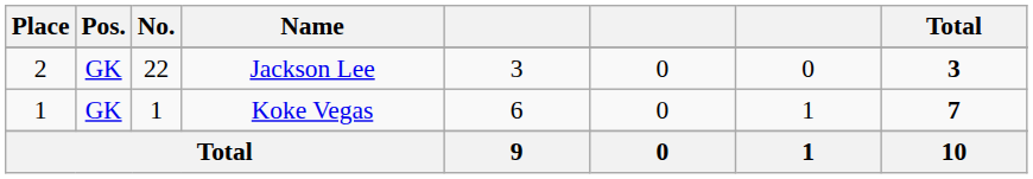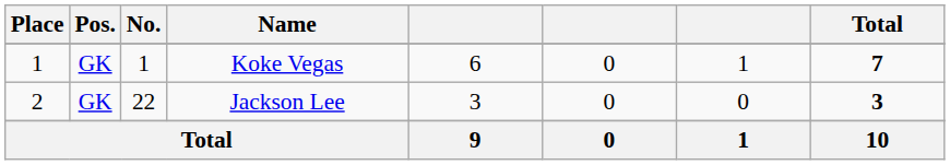rows swapped: Koke Vegas <-> Jackson Lee
